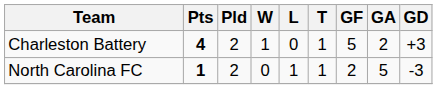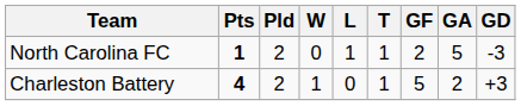rows swapped: Charleston Battery <-> North Carolina FC
